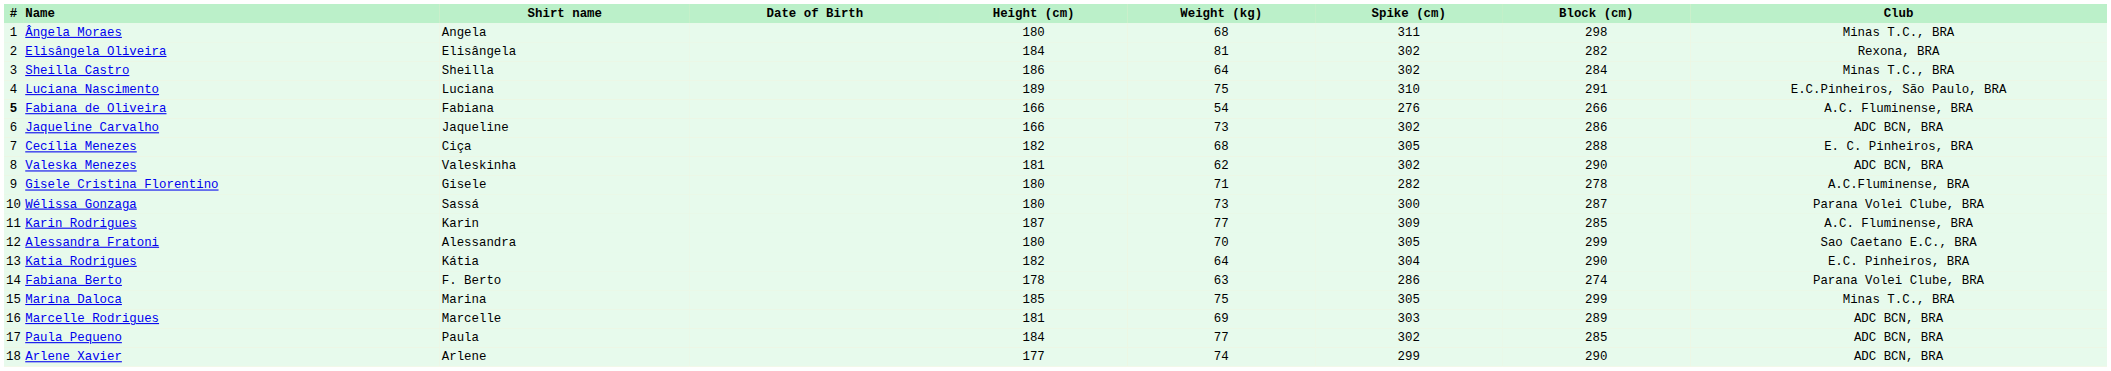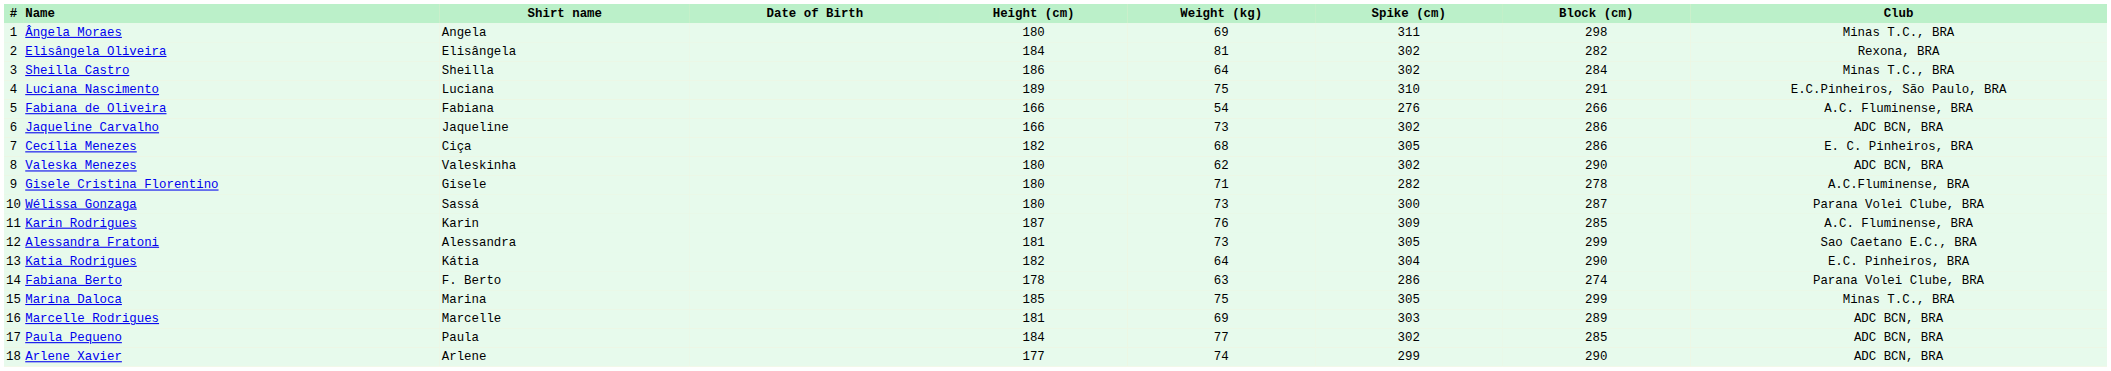Ângela Moraes | Weight (kg): 68 -> 69
Fabiana de Oliveira | #: bold -> normal
Cecília Menezes | Block (cm): 288 -> 286
Valeska Menezes | Height (cm): 181 -> 180
Karin Rodrigues | Weight (kg): 77 -> 76
Alessandra Fratoni | Height (cm): 180 -> 181
Alessandra Fratoni | Weight (kg): 70 -> 73
